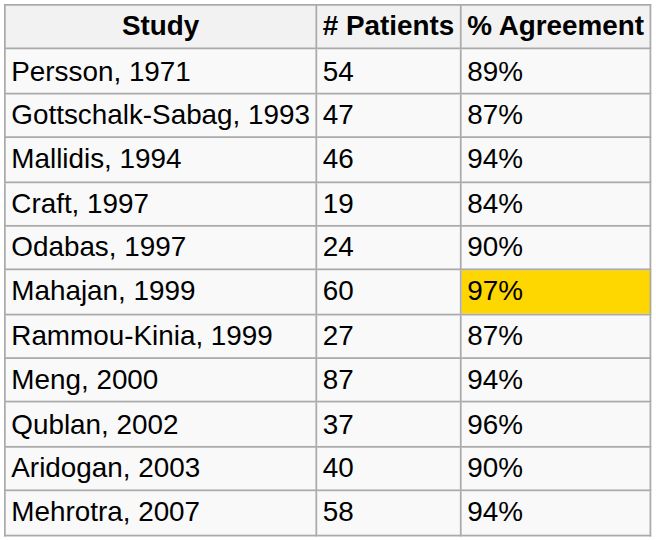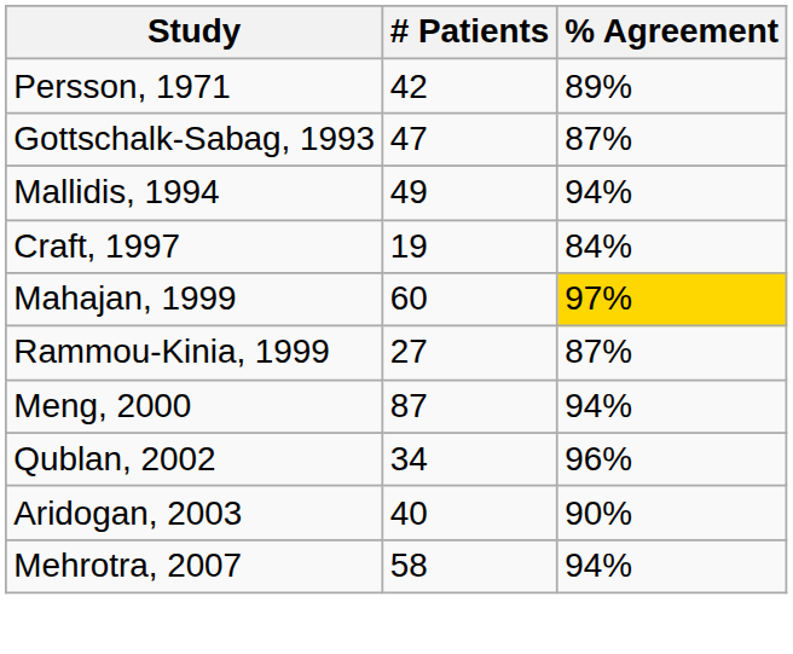Persson, 1971 | # Patients: 54 -> 42
Mallidis, 1994 | # Patients: 46 -> 49
- row: Odabas, 1997 | 24 | 90%
Qublan, 2002 | # Patients: 37 -> 34
